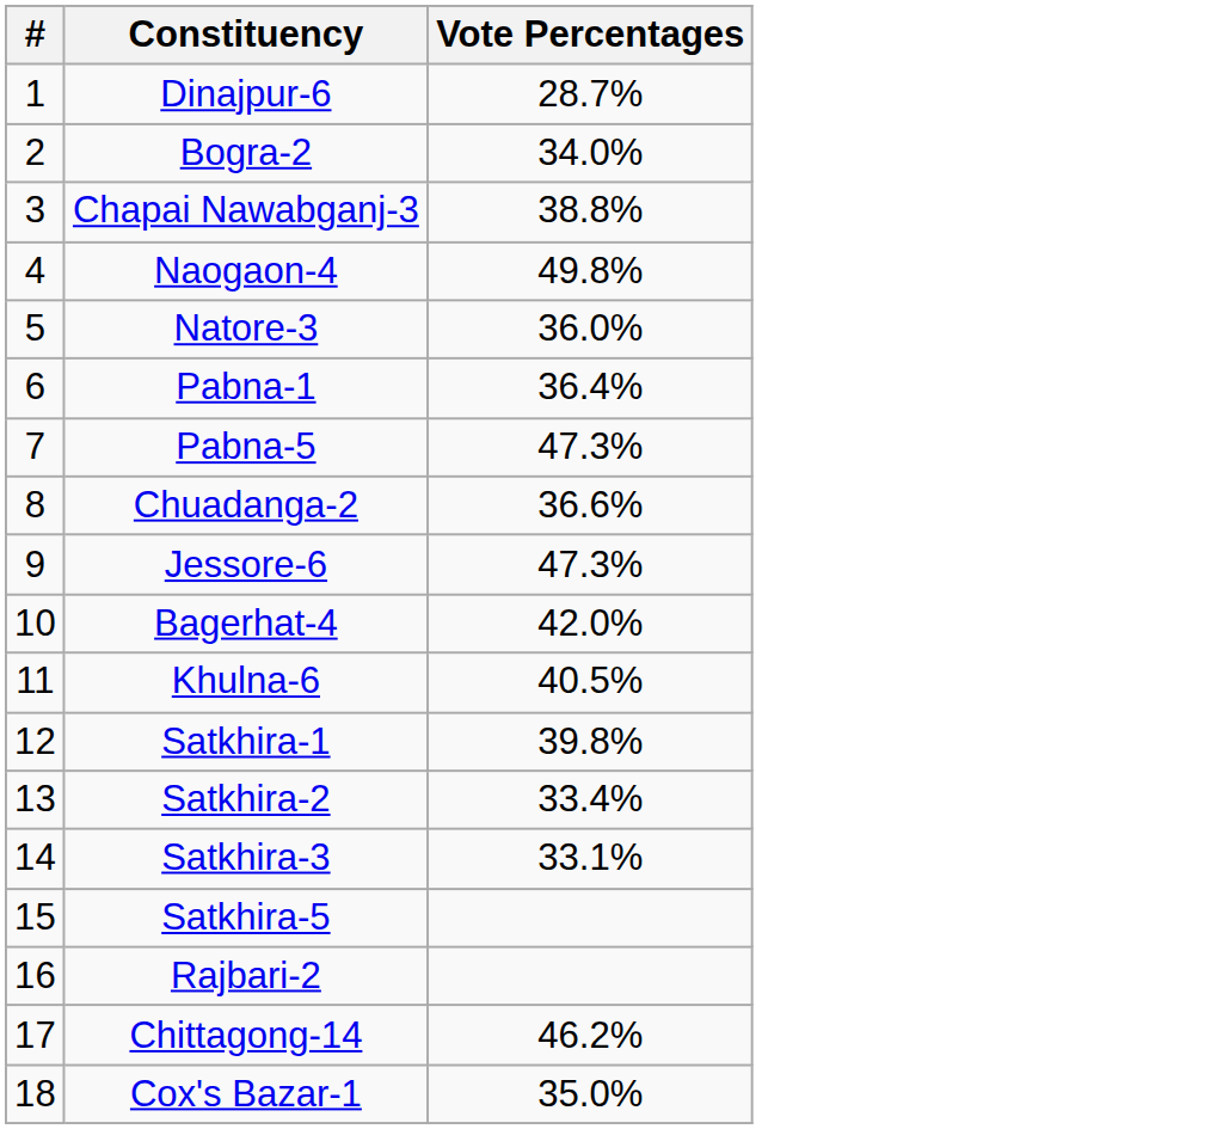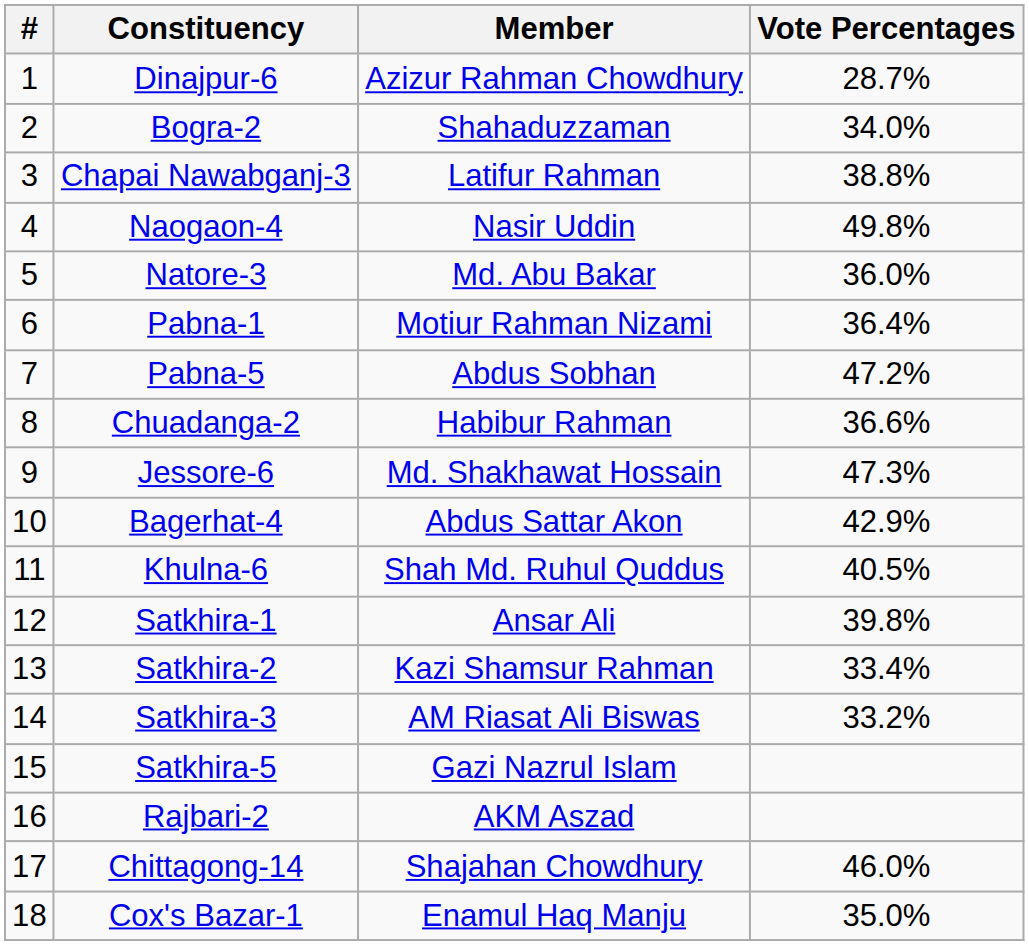+ column: Member | Azizur Rahman Chowdhury | Shahaduzzaman | Latifur Rahman | Nasir Uddin | Md. Abu Bakar | Motiur Rahman Nizami | Abdus Sobhan | Habibur Rahman | Md. Shakhawat Hossain | Abdus Sattar Akon | Shah Md. Ruhul Quddus | Ansar Ali | Kazi Shamsur Rahman | AM Riasat Ali Biswas | Gazi Nazrul Islam | AKM Aszad | Shajahan Chowdhury | Enamul Haq Manju
Pabna-5 | Vote Percentages: 47.3% -> 47.2%
Bagerhat-4 | Vote Percentages: 42.0% -> 42.9%
Satkhira-3 | Vote Percentages: 33.1% -> 33.2%
Chittagong-14 | Vote Percentages: 46.2% -> 46.0%
